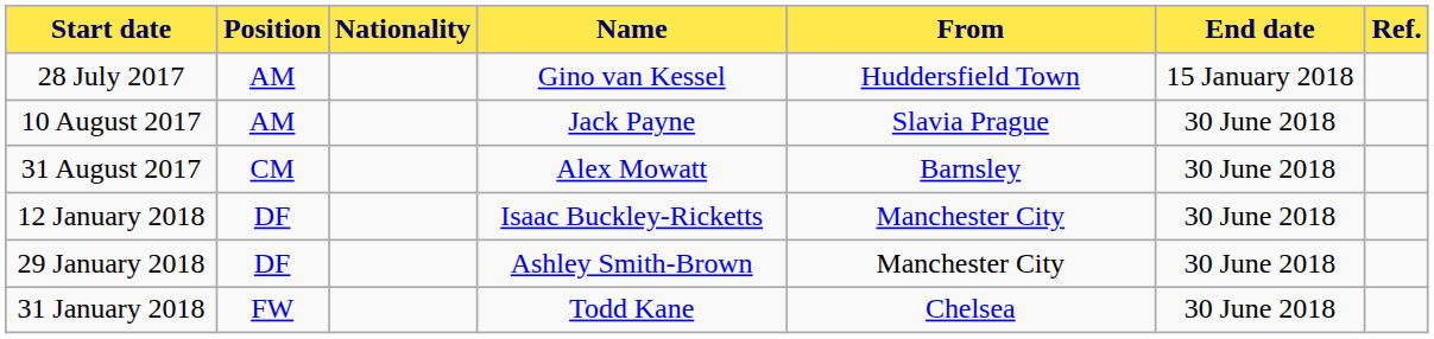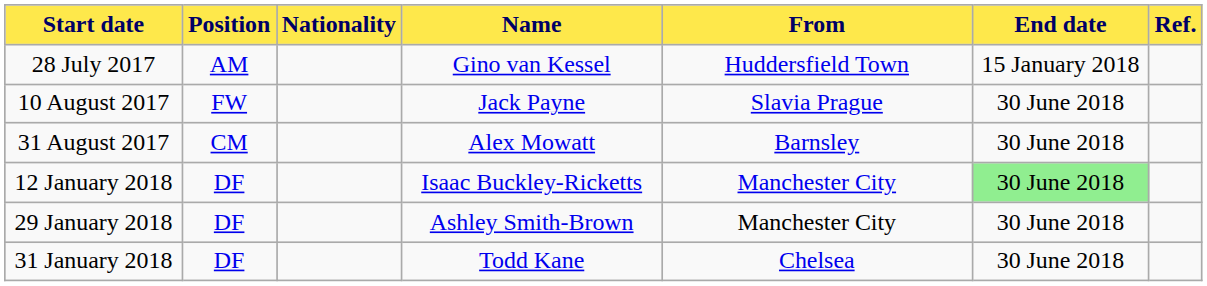10 August 2017 | Position: AM -> FW
12 January 2018 | End date: no background -> lightgreen background
31 January 2018 | Position: FW -> DF
